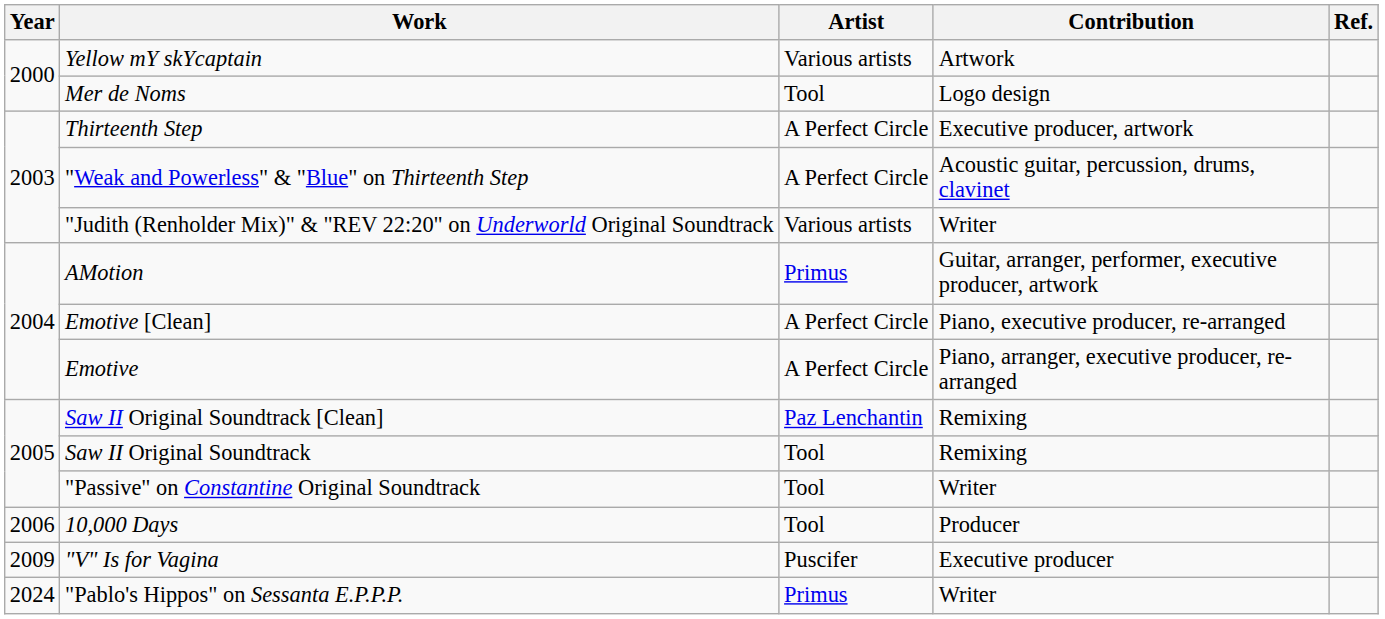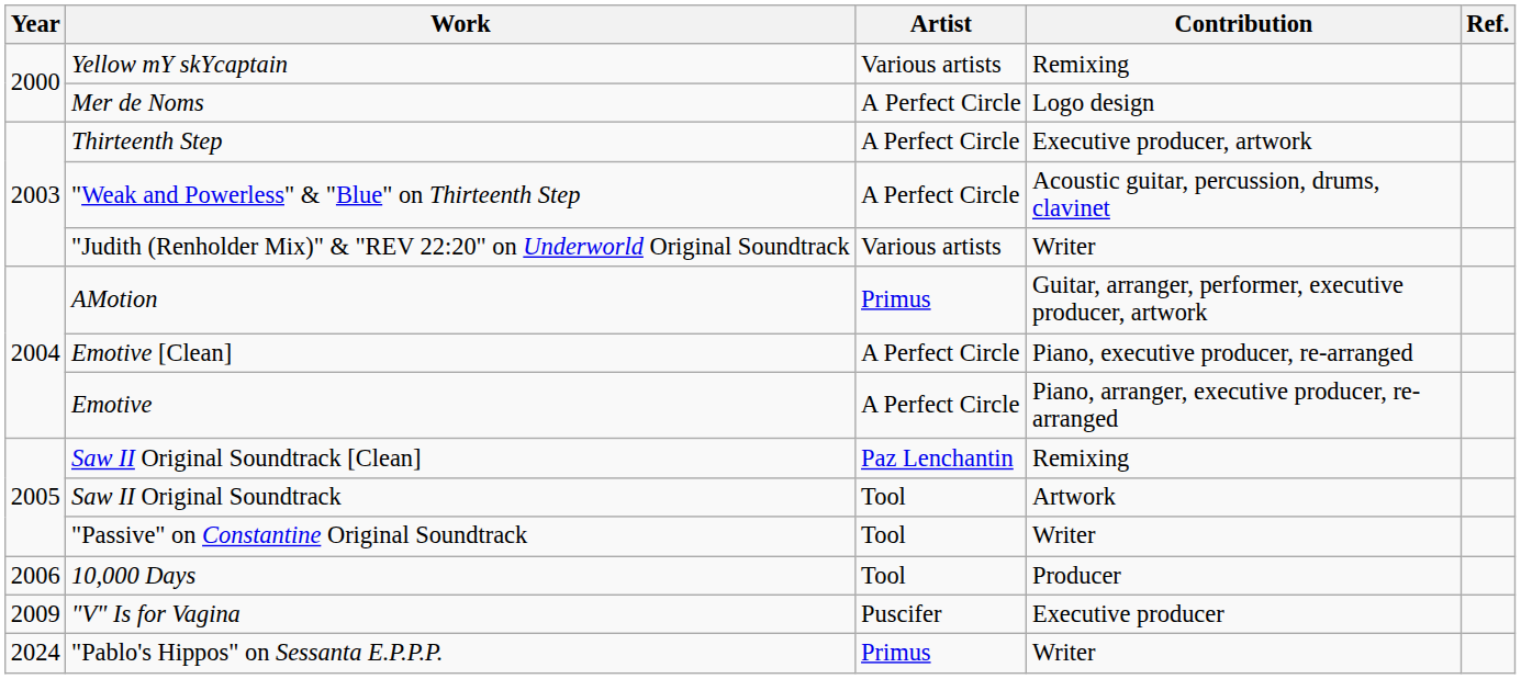Yellow mY skYcaptain | Contribution: Artwork -> Remixing
Mer de Noms | Artist: Tool -> A Perfect Circle
Saw II Original Soundtrack | Contribution: Remixing -> Artwork
